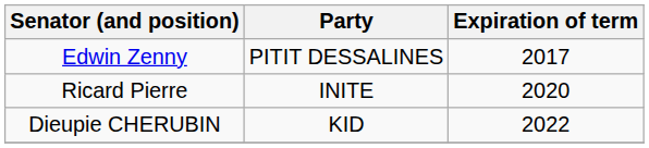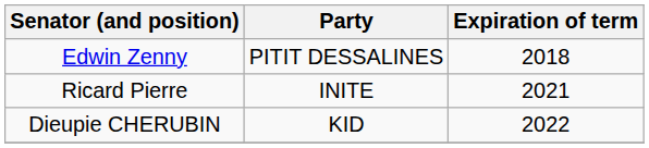Edwin Zenny | Expiration of term: 2017 -> 2018
Ricard Pierre | Expiration of term: 2020 -> 2021
